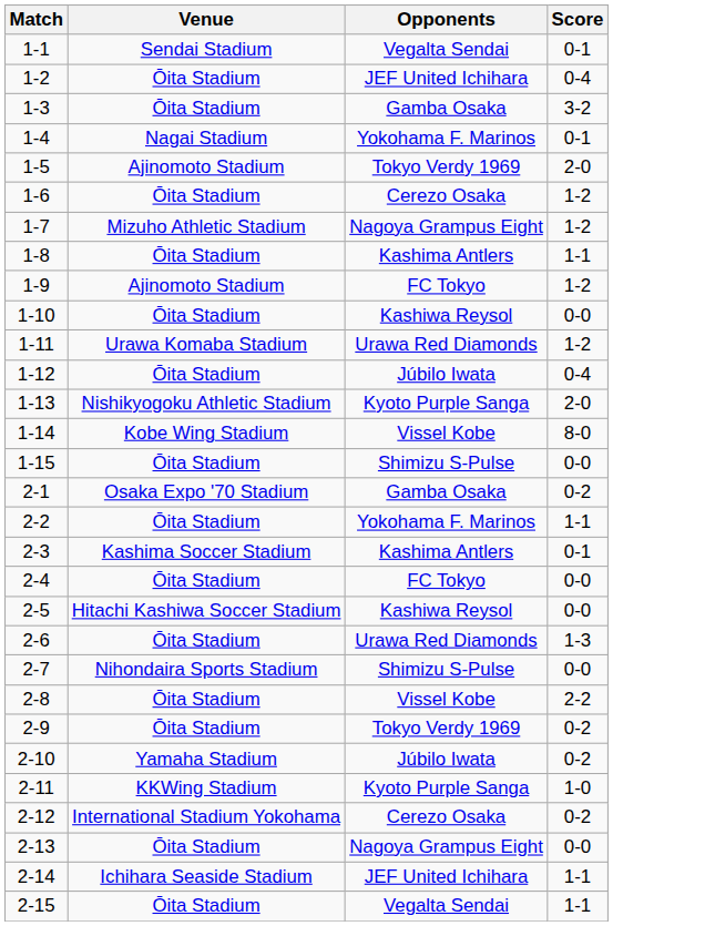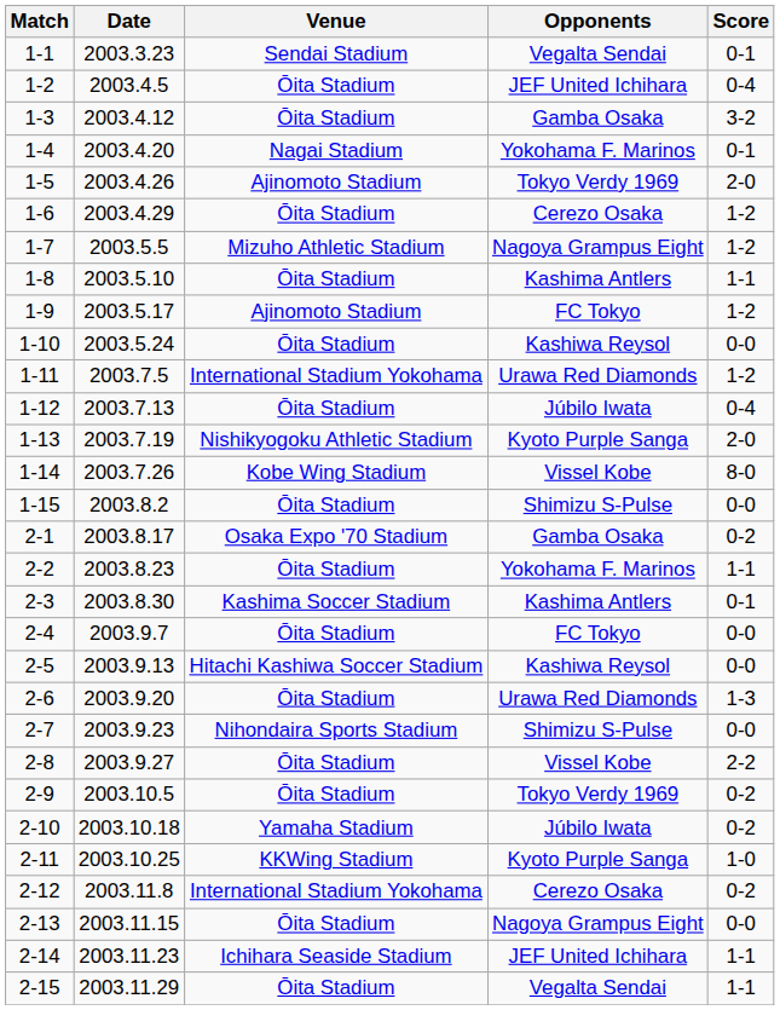+ column: Date | 2003.3.23 | 2003.4.5 | 2003.4.12 | 2003.4.20 | 2003.4.26 | 2003.4.29 | 2003.5.5 | 2003.5.10 | 2003.5.17 | 2003.5.24 | 2003.7.5 | 2003.7.13 | 2003.7.19 | 2003.7.26 | 2003.8.2 | 2003.8.17 | 2003.8.23 | 2003.8.30 | 2003.9.7 | 2003.9.13 | 2003.9.20 | 2003.9.23 | 2003.9.27 | 2003.10.5 | 2003.10.18 | 2003.10.25 | 2003.11.8 | 2003.11.15 | 2003.11.23 | 2003.11.29
1-11 | Venue: Urawa Komaba Stadium -> International Stadium Yokohama
